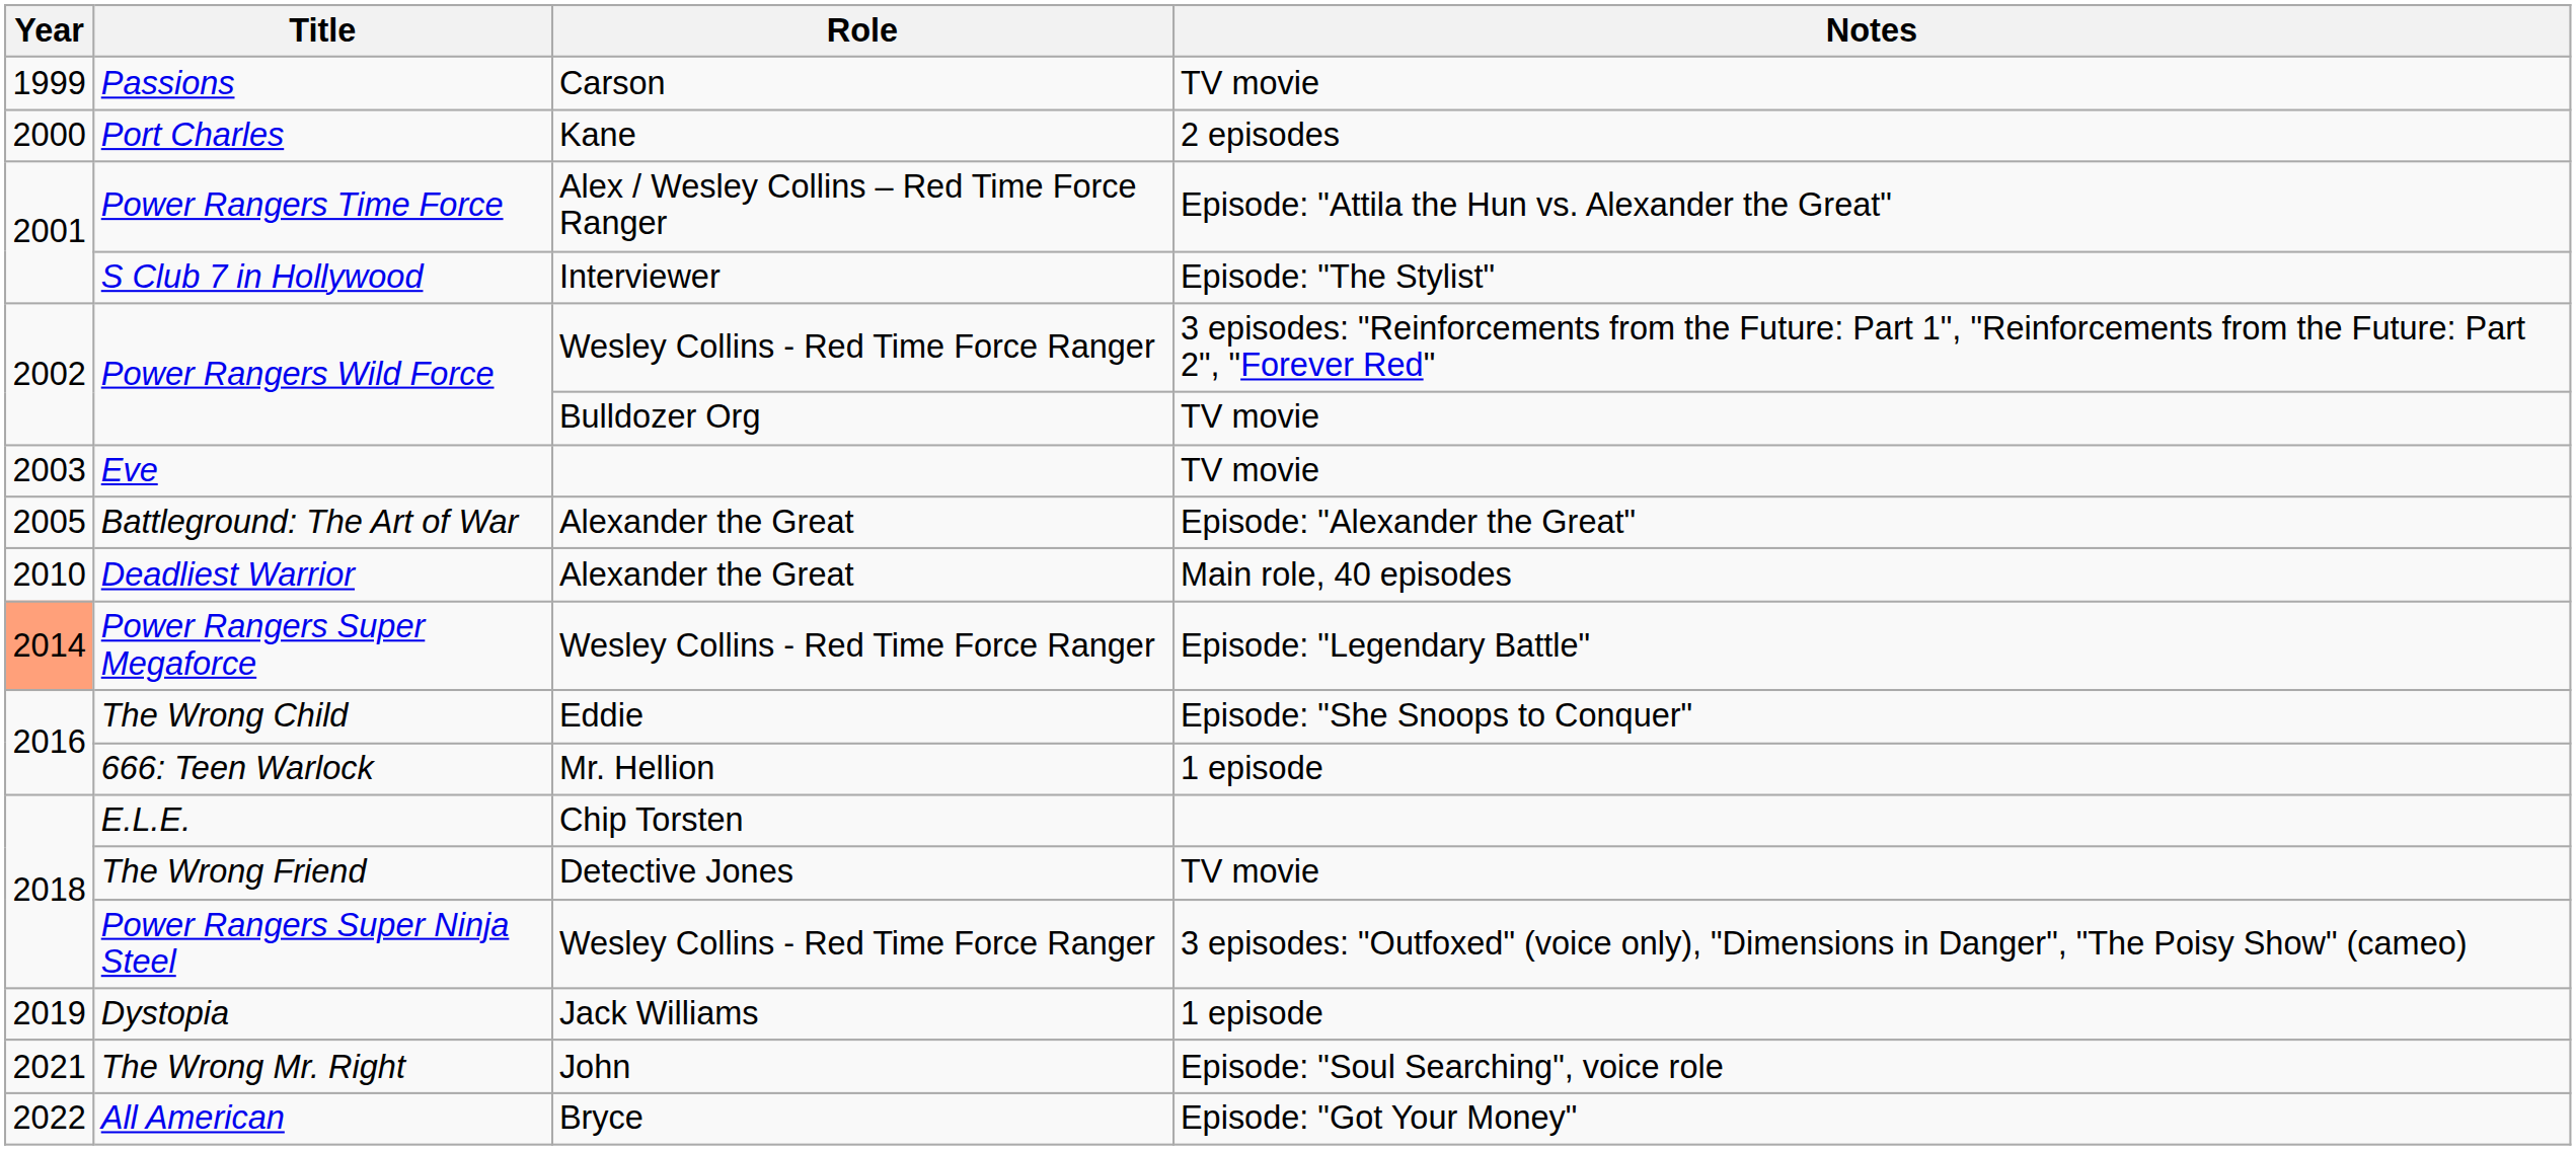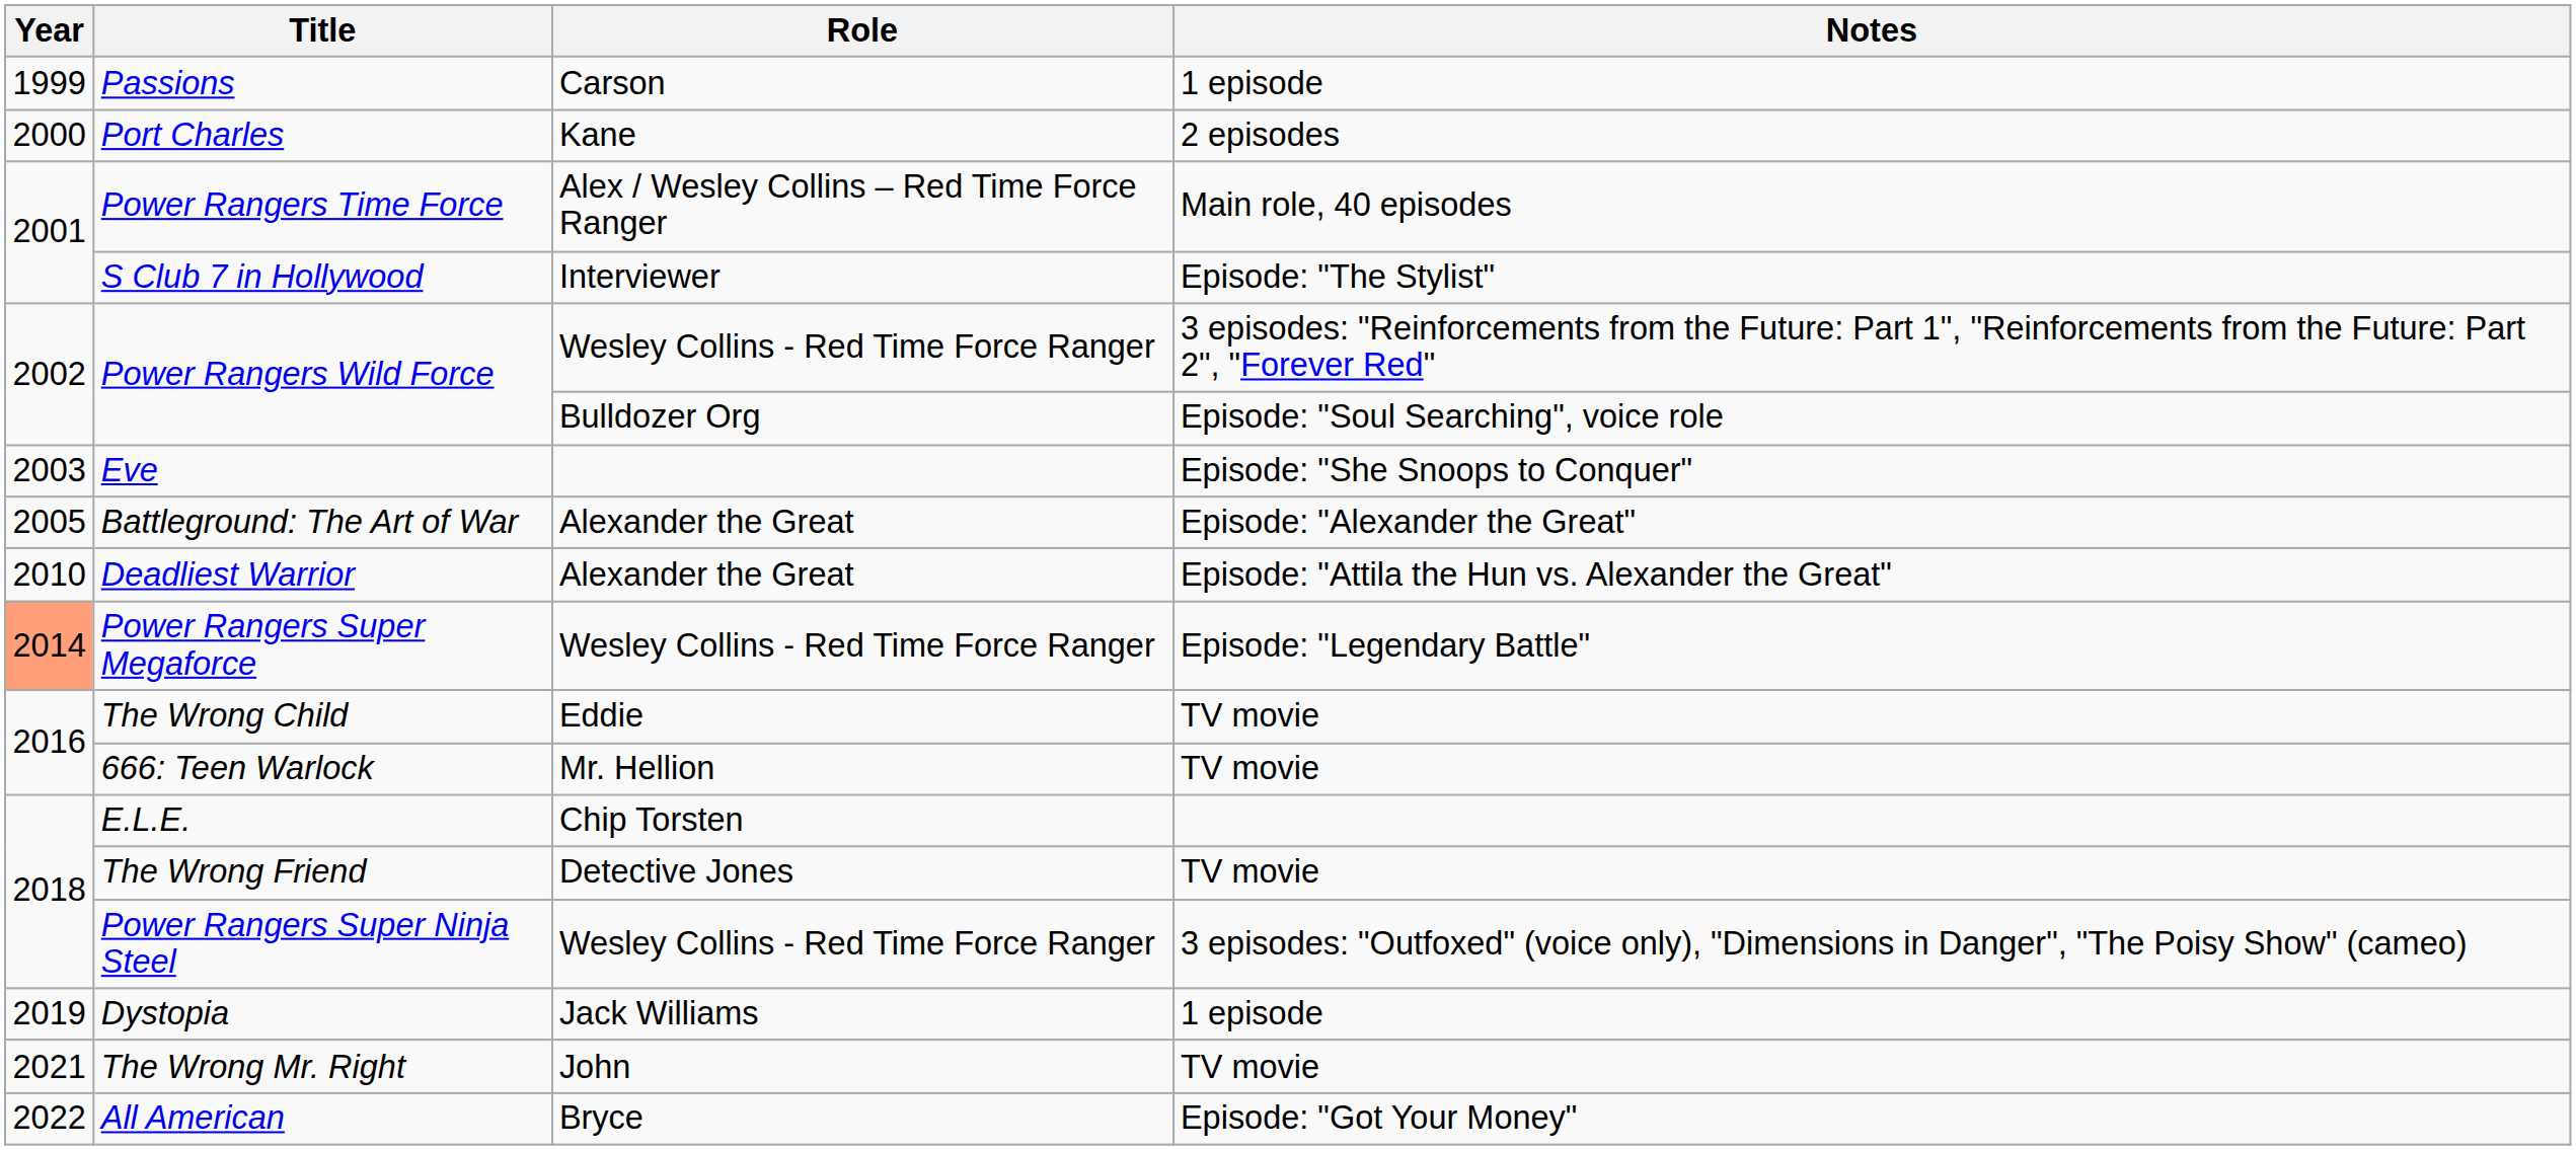Passions | Notes: TV movie -> 1 episode
Power Rangers Time Force | Notes: Episode: "Attila the Hun vs. Alexander the Great" -> Main role, 40 episodes
Power Rangers Wild Force / Bulldozer Org | Notes: TV movie -> Episode: "Soul Searching", voice role
Eve | Notes: TV movie -> Episode: "She Snoops to Conquer"
Deadliest Warrior | Notes: Main role, 40 episodes -> Episode: "Attila the Hun vs. Alexander the Great"
The Wrong Child | Notes: Episode: "She Snoops to Conquer" -> TV movie
666: Teen Warlock | Notes: 1 episode -> TV movie
The Wrong Mr. Right | Notes: Episode: "Soul Searching", voice role -> TV movie
